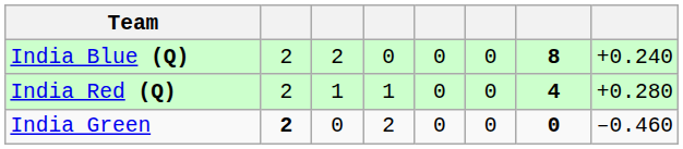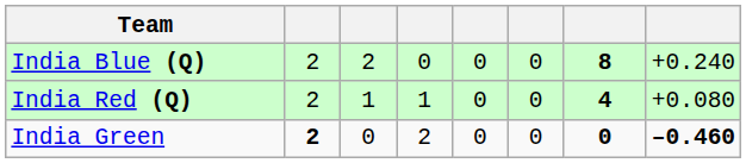India Red (Q) | column 8: +0.280 -> +0.080
India Green | column 8: normal -> bold
